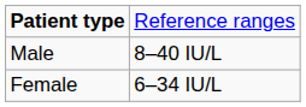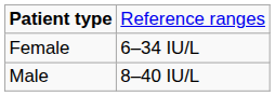rows swapped: Male <-> Female
